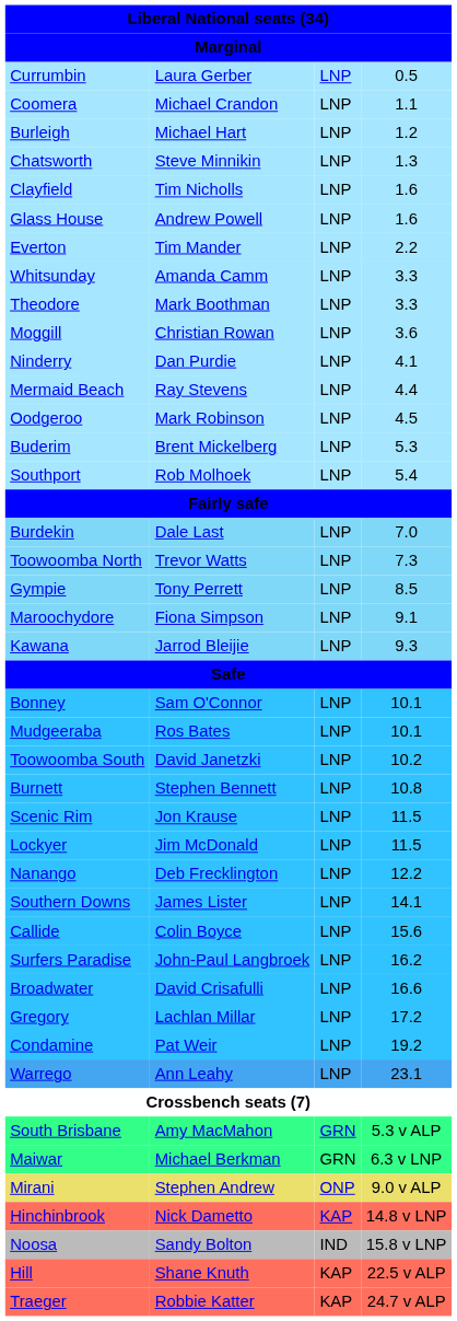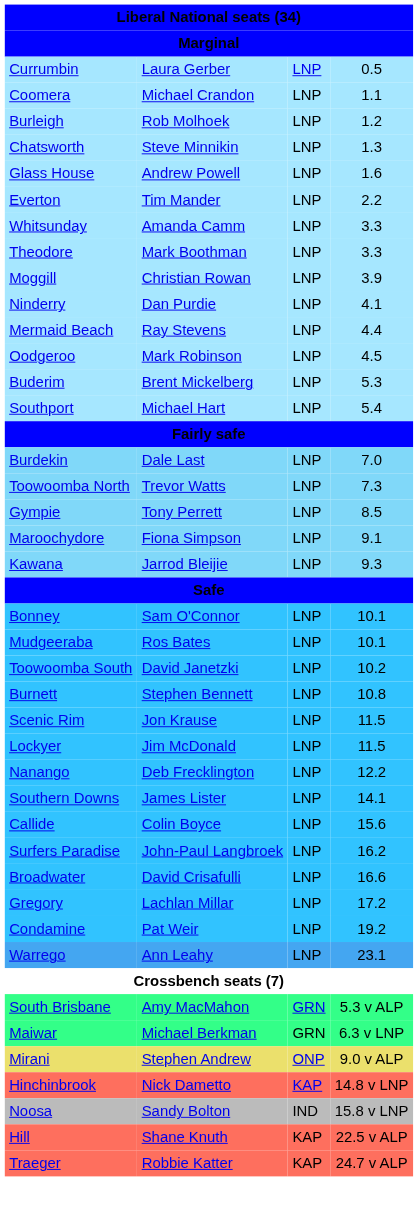Burleigh | column 2: Michael Hart -> Rob Molhoek
- row: Clayfield | Tim Nicholls | LNP | 1.6
Moggill | column 4: 3.6 -> 3.9
Southport | column 2: Rob Molhoek -> Michael Hart
